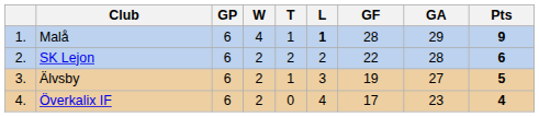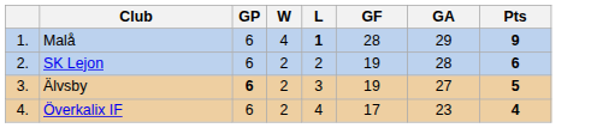- column: T | 1 | 2 | 1 | 0
SK Lejon | GF: 22 -> 19
Älvsby | GP: normal -> bold
